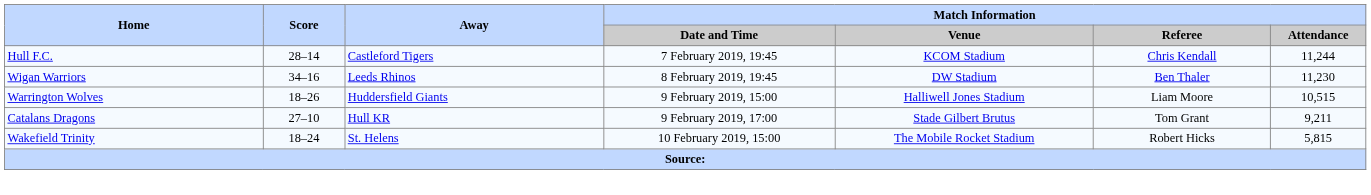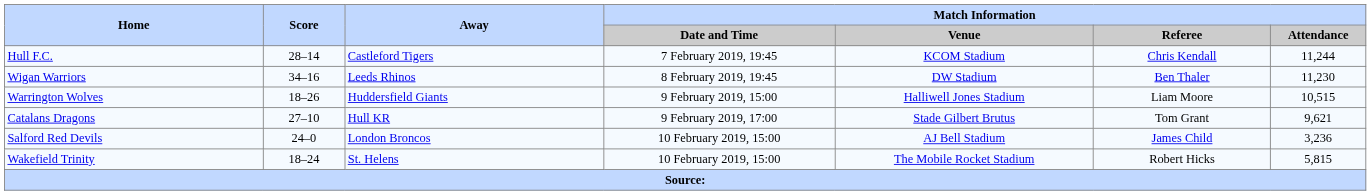Catalans Dragons | Match Information / Attendance: 9,211 -> 9,621
+ row: Salford Red Devils | 24–0 | London Broncos | 10 February 2019, 15:00 | AJ Bell Stadium | James Child | 3,236
